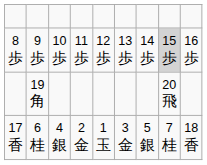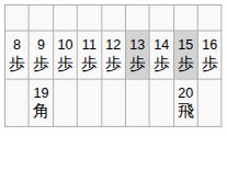8 歩 | column 6: no background -> lightgrey background
- row: 17 香 | 6 桂 | 4 銀 | 2 金 | 1 玉 | 3 金 | 5 銀 | 7 桂 | 18 香
